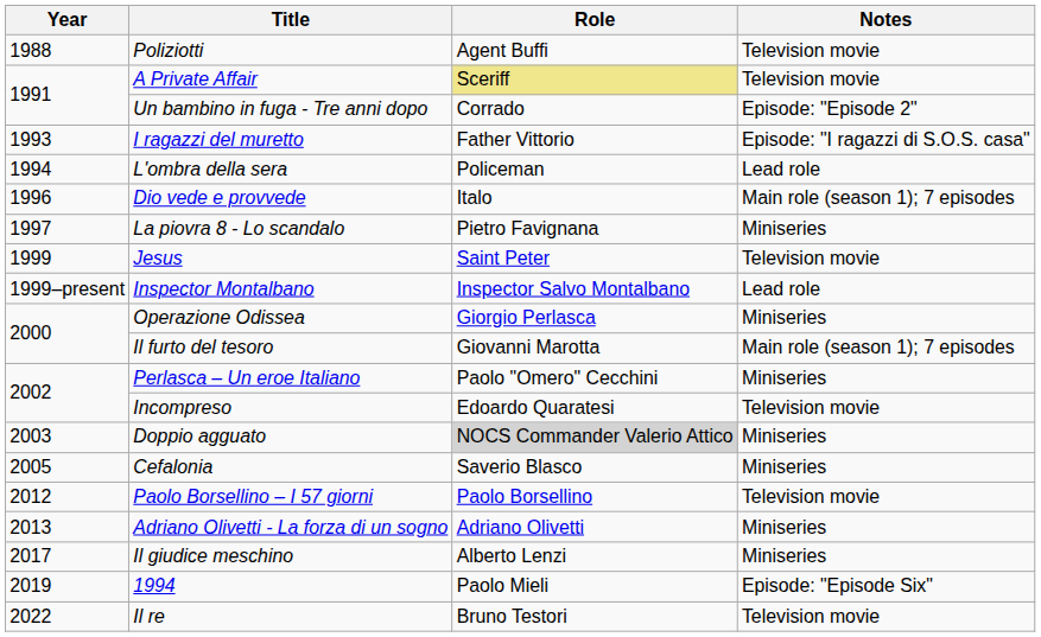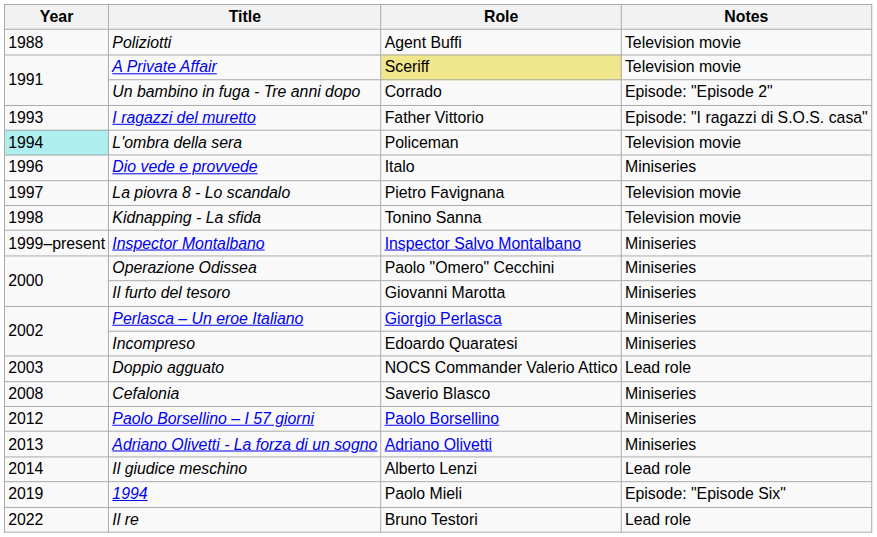L'ombra della sera | Year: no background -> paleturquoise background
L'ombra della sera | Notes: Lead role -> Television movie
Dio vede e provvede | Notes: Main role (season 1); 7 episodes -> Miniseries
La piovra 8 - Lo scandalo | Notes: Miniseries -> Television movie
+ row: 1998 | Kidnapping - La sfida | Tonino Sanna | Television movie
- row: 1999 | Jesus | Saint Peter | Television movie
Inspector Montalbano | Notes: Lead role -> Miniseries
Operazione Odissea | Role: Giorgio Perlasca -> Paolo "Omero" Cecchini
Il furto del tesoro | Notes: Main role (season 1); 7 episodes -> Miniseries
Perlasca – Un eroe Italiano | Role: Paolo "Omero" Cecchini -> Giorgio Perlasca
Incompreso | Notes: Television movie -> Miniseries
Doppio agguato | Role: lightgrey background -> no background
Doppio agguato | Notes: Miniseries -> Lead role
Cefalonia | Year: 2005 -> 2008
Paolo Borsellino – I 57 giorni | Notes: Television movie -> Miniseries
Il giudice meschino | Year: 2017 -> 2014
Il giudice meschino | Notes: Miniseries -> Lead role
Il re | Notes: Television movie -> Lead role
